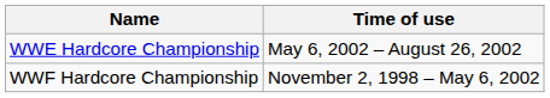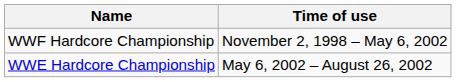rows swapped: WWF Hardcore Championship <-> WWE Hardcore Championship
